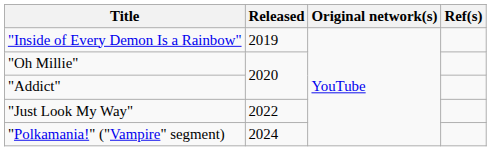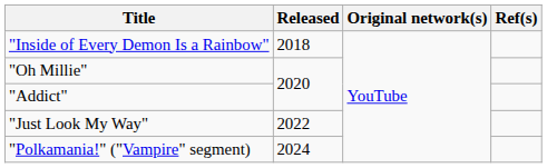"Inside of Every Demon Is a Rainbow" | Released: 2019 -> 2018
